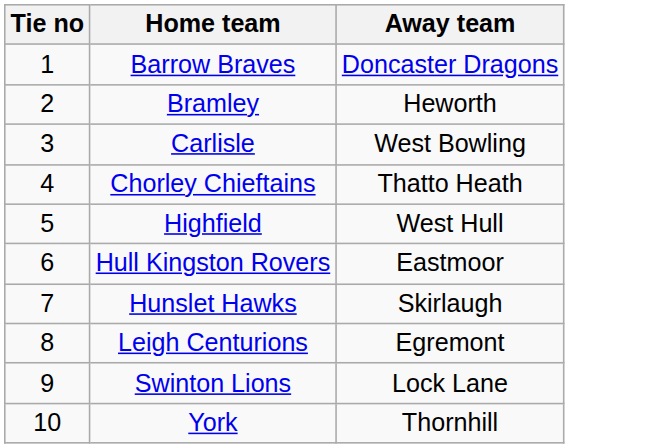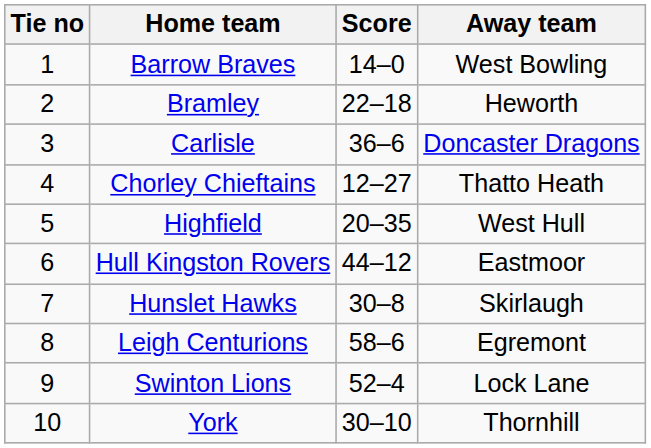+ column: Score | 14–0 | 22–18 | 36–6 | 12–27 | 20–35 | 44–12 | 30–8 | 58–6 | 52–4 | 30–10
Barrow Braves | Away team: Doncaster Dragons -> West Bowling
Carlisle | Away team: West Bowling -> Doncaster Dragons
